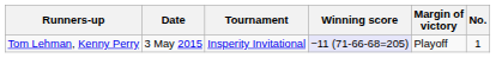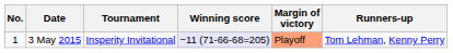columns swapped: No. <-> Runners-up
3 May 2015 | Margin of victory: no background -> lightsalmon background
